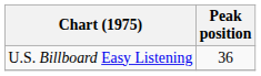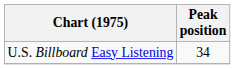U.S. Billboard Easy Listening | Peak position: 36 -> 34
